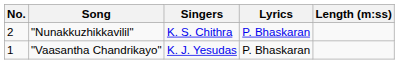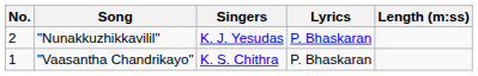"Nunakkuzhikkavilil" | Singers: K. S. Chithra -> K. J. Yesudas
"Vaasantha Chandrikayo" | Singers: K. J. Yesudas -> K. S. Chithra
